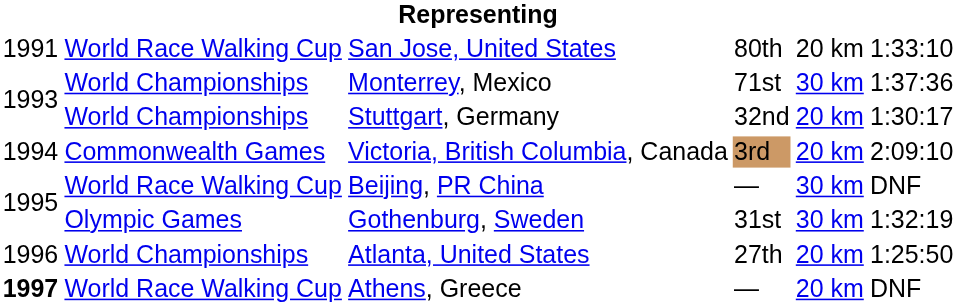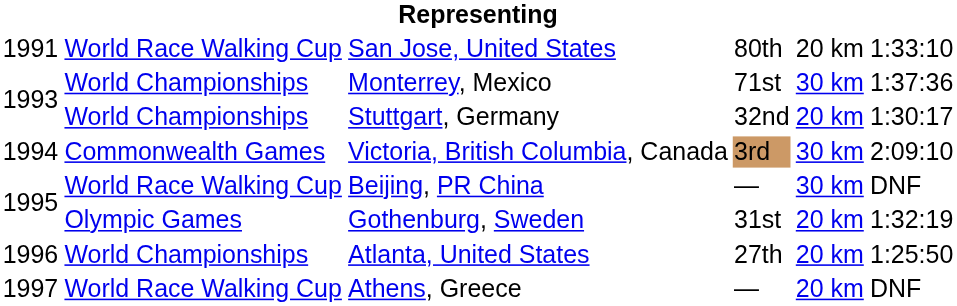Victoria, British Columbia, Canada | column 5: 20 km -> 30 km
Gothenburg, Sweden | column 5: 30 km -> 20 km
Athens, Greece | column 1: bold -> normal
